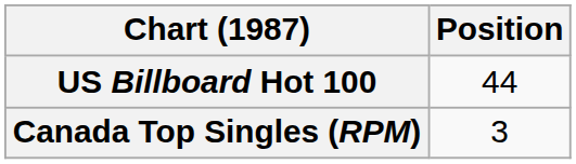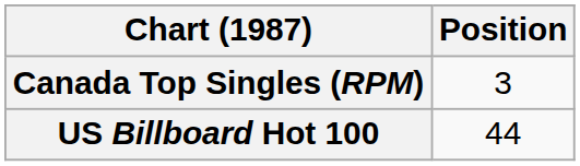rows swapped: Canada Top Singles (RPM) <-> US Billboard Hot 100
